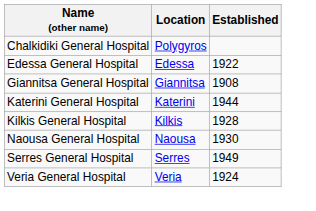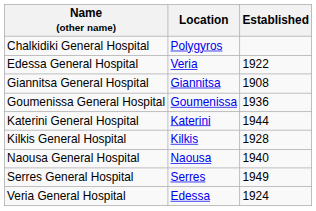Edessa General Hospital | Location: Edessa -> Veria
+ row: Goumenissa General Hospital | Goumenissa | 1936
Naousa General Hospital | Established: 1930 -> 1940
Veria General Hospital | Location: Veria -> Edessa
